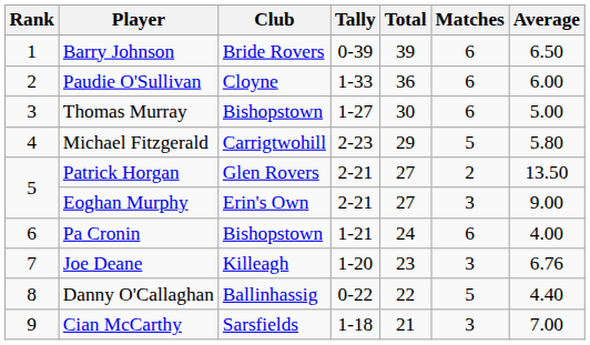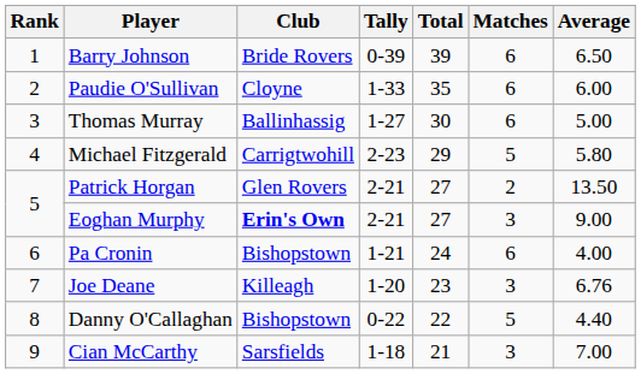Paudie O'Sullivan | Total: 36 -> 35
Thomas Murray | Club: Bishopstown -> Ballinhassig
Eoghan Murphy | Club: normal -> bold
Danny O'Callaghan | Club: Ballinhassig -> Bishopstown
